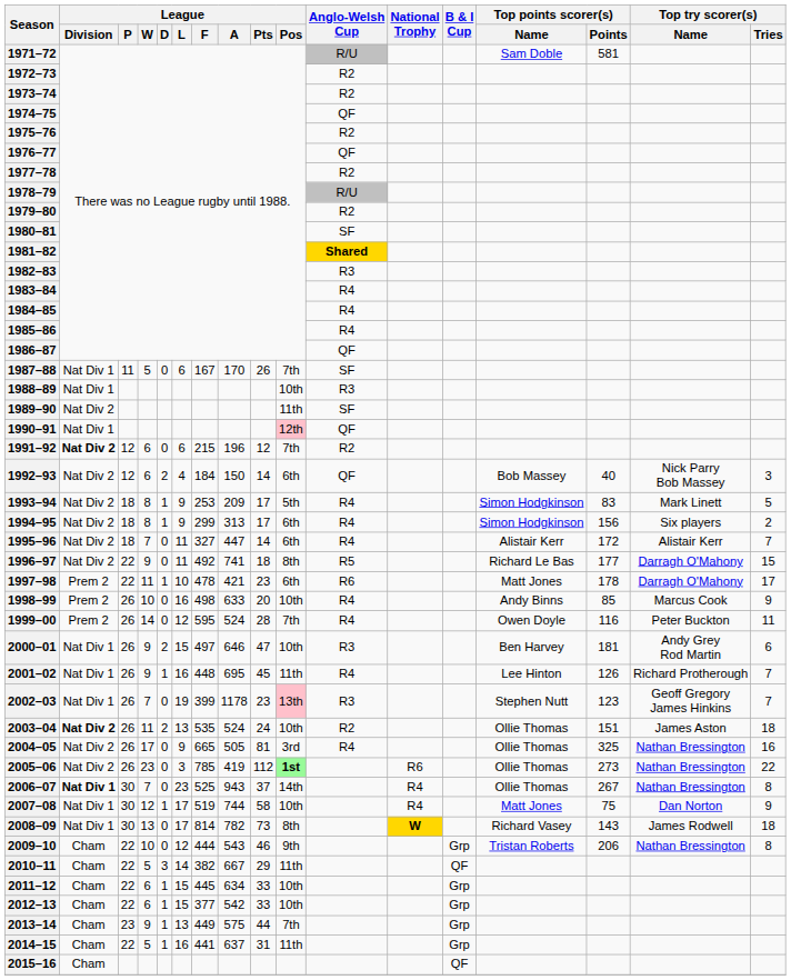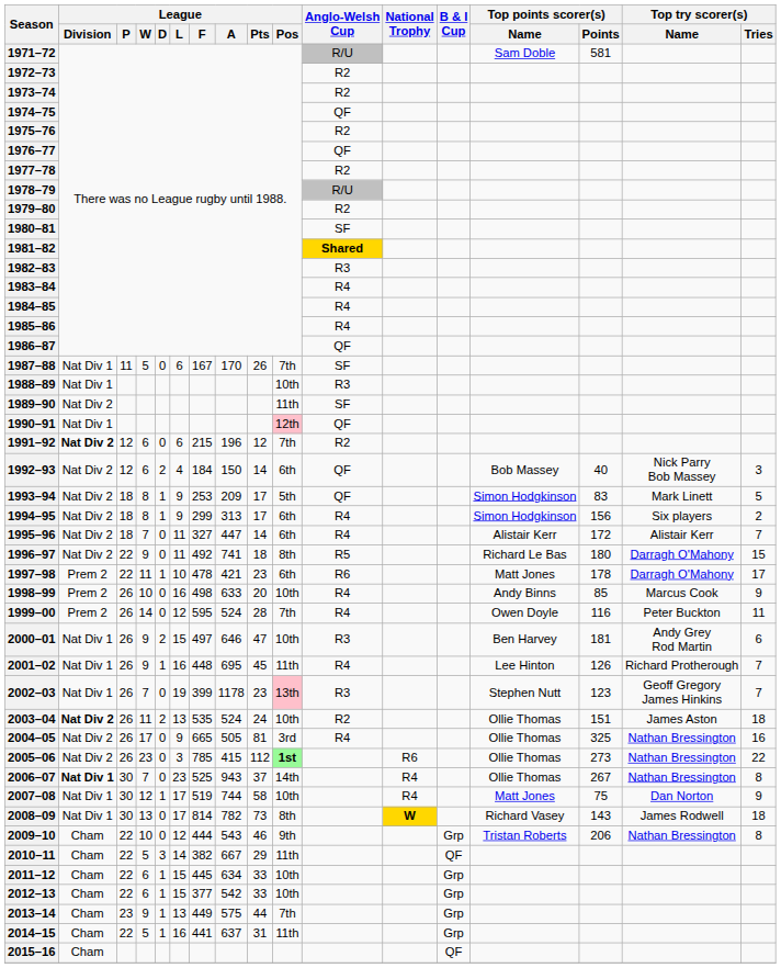1993–94 | Anglo-Welsh Cup: R4 -> QF
1996–97 | Top points scorer(s) / Points: 177 -> 180
2005–06 | League / A: 419 -> 415
